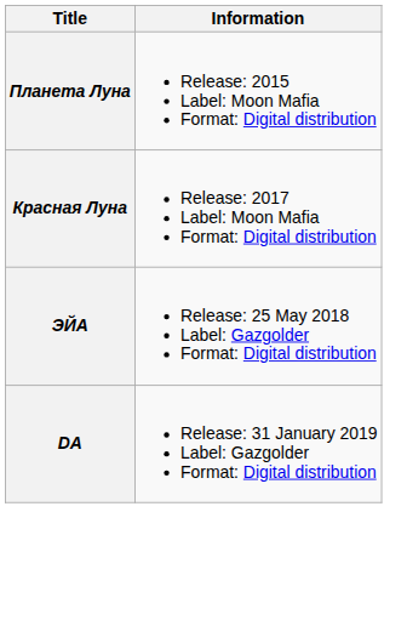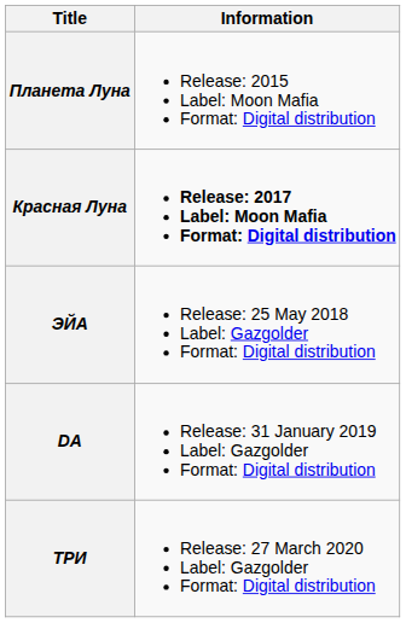Красная Луна | Information: normal -> bold
+ row: ТРИ | Release: 27 March 2020 Label: Gazgolder Format: Digital distribution
